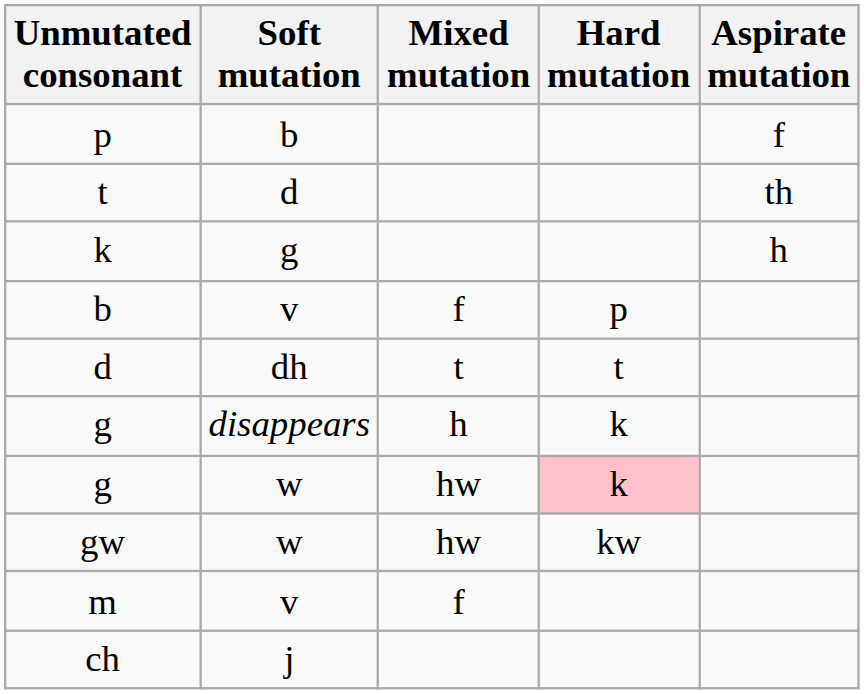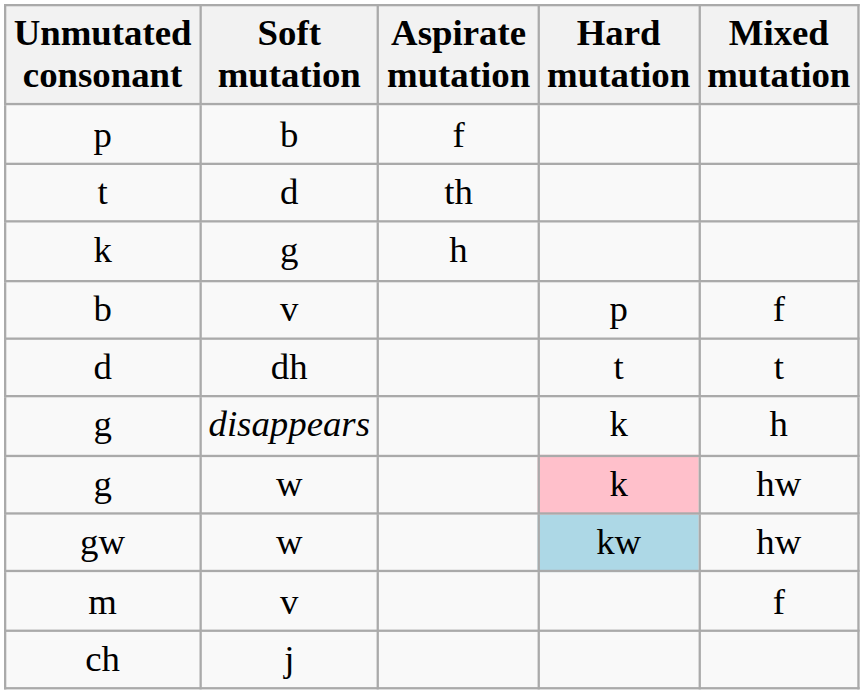columns swapped: Aspirate mutation <-> Mixed mutation
gw | Hard mutation: no background -> lightblue background
